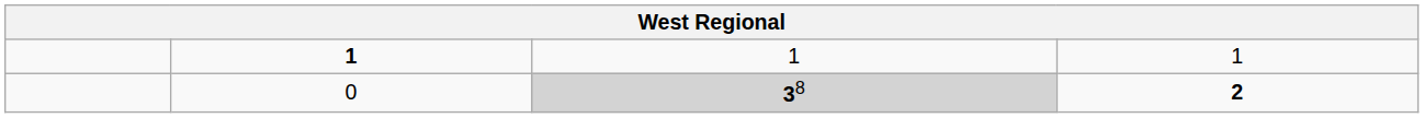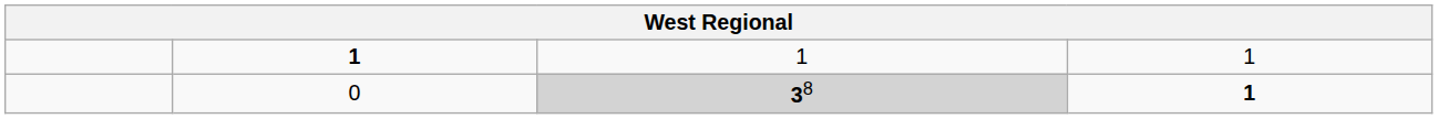0 | column 4: 2 -> 1
